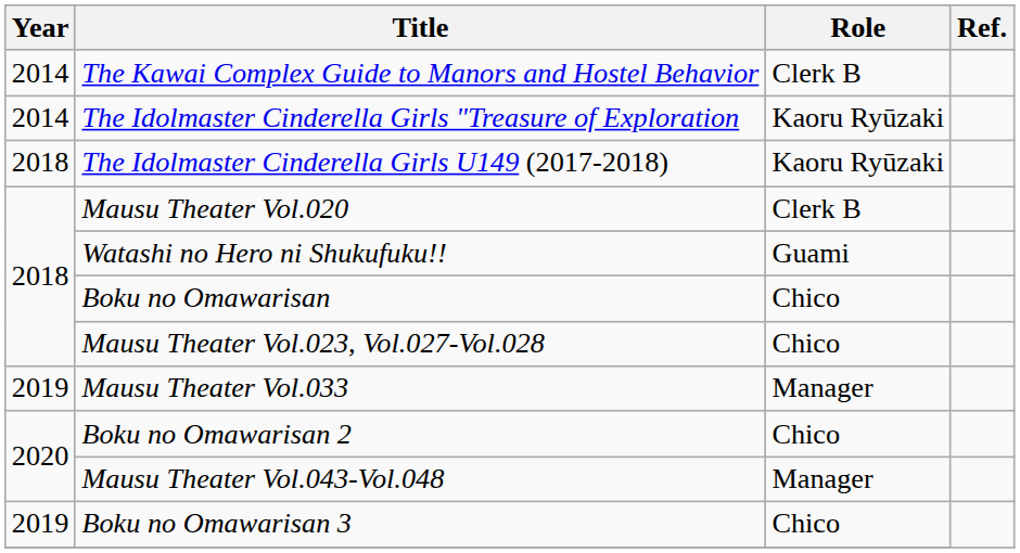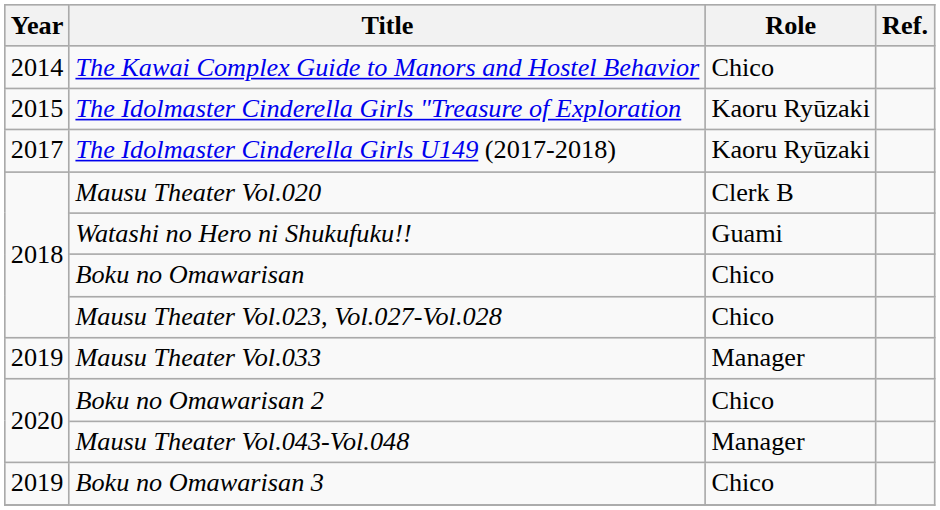The Kawai Complex Guide to Manors and Hostel Behavior | Role: Clerk B -> Chico
The Idolmaster Cinderella Girls "Treasure of Exploration | Year: 2014 -> 2015
The Idolmaster Cinderella Girls U149 (2017-2018) | Year: 2018 -> 2017
